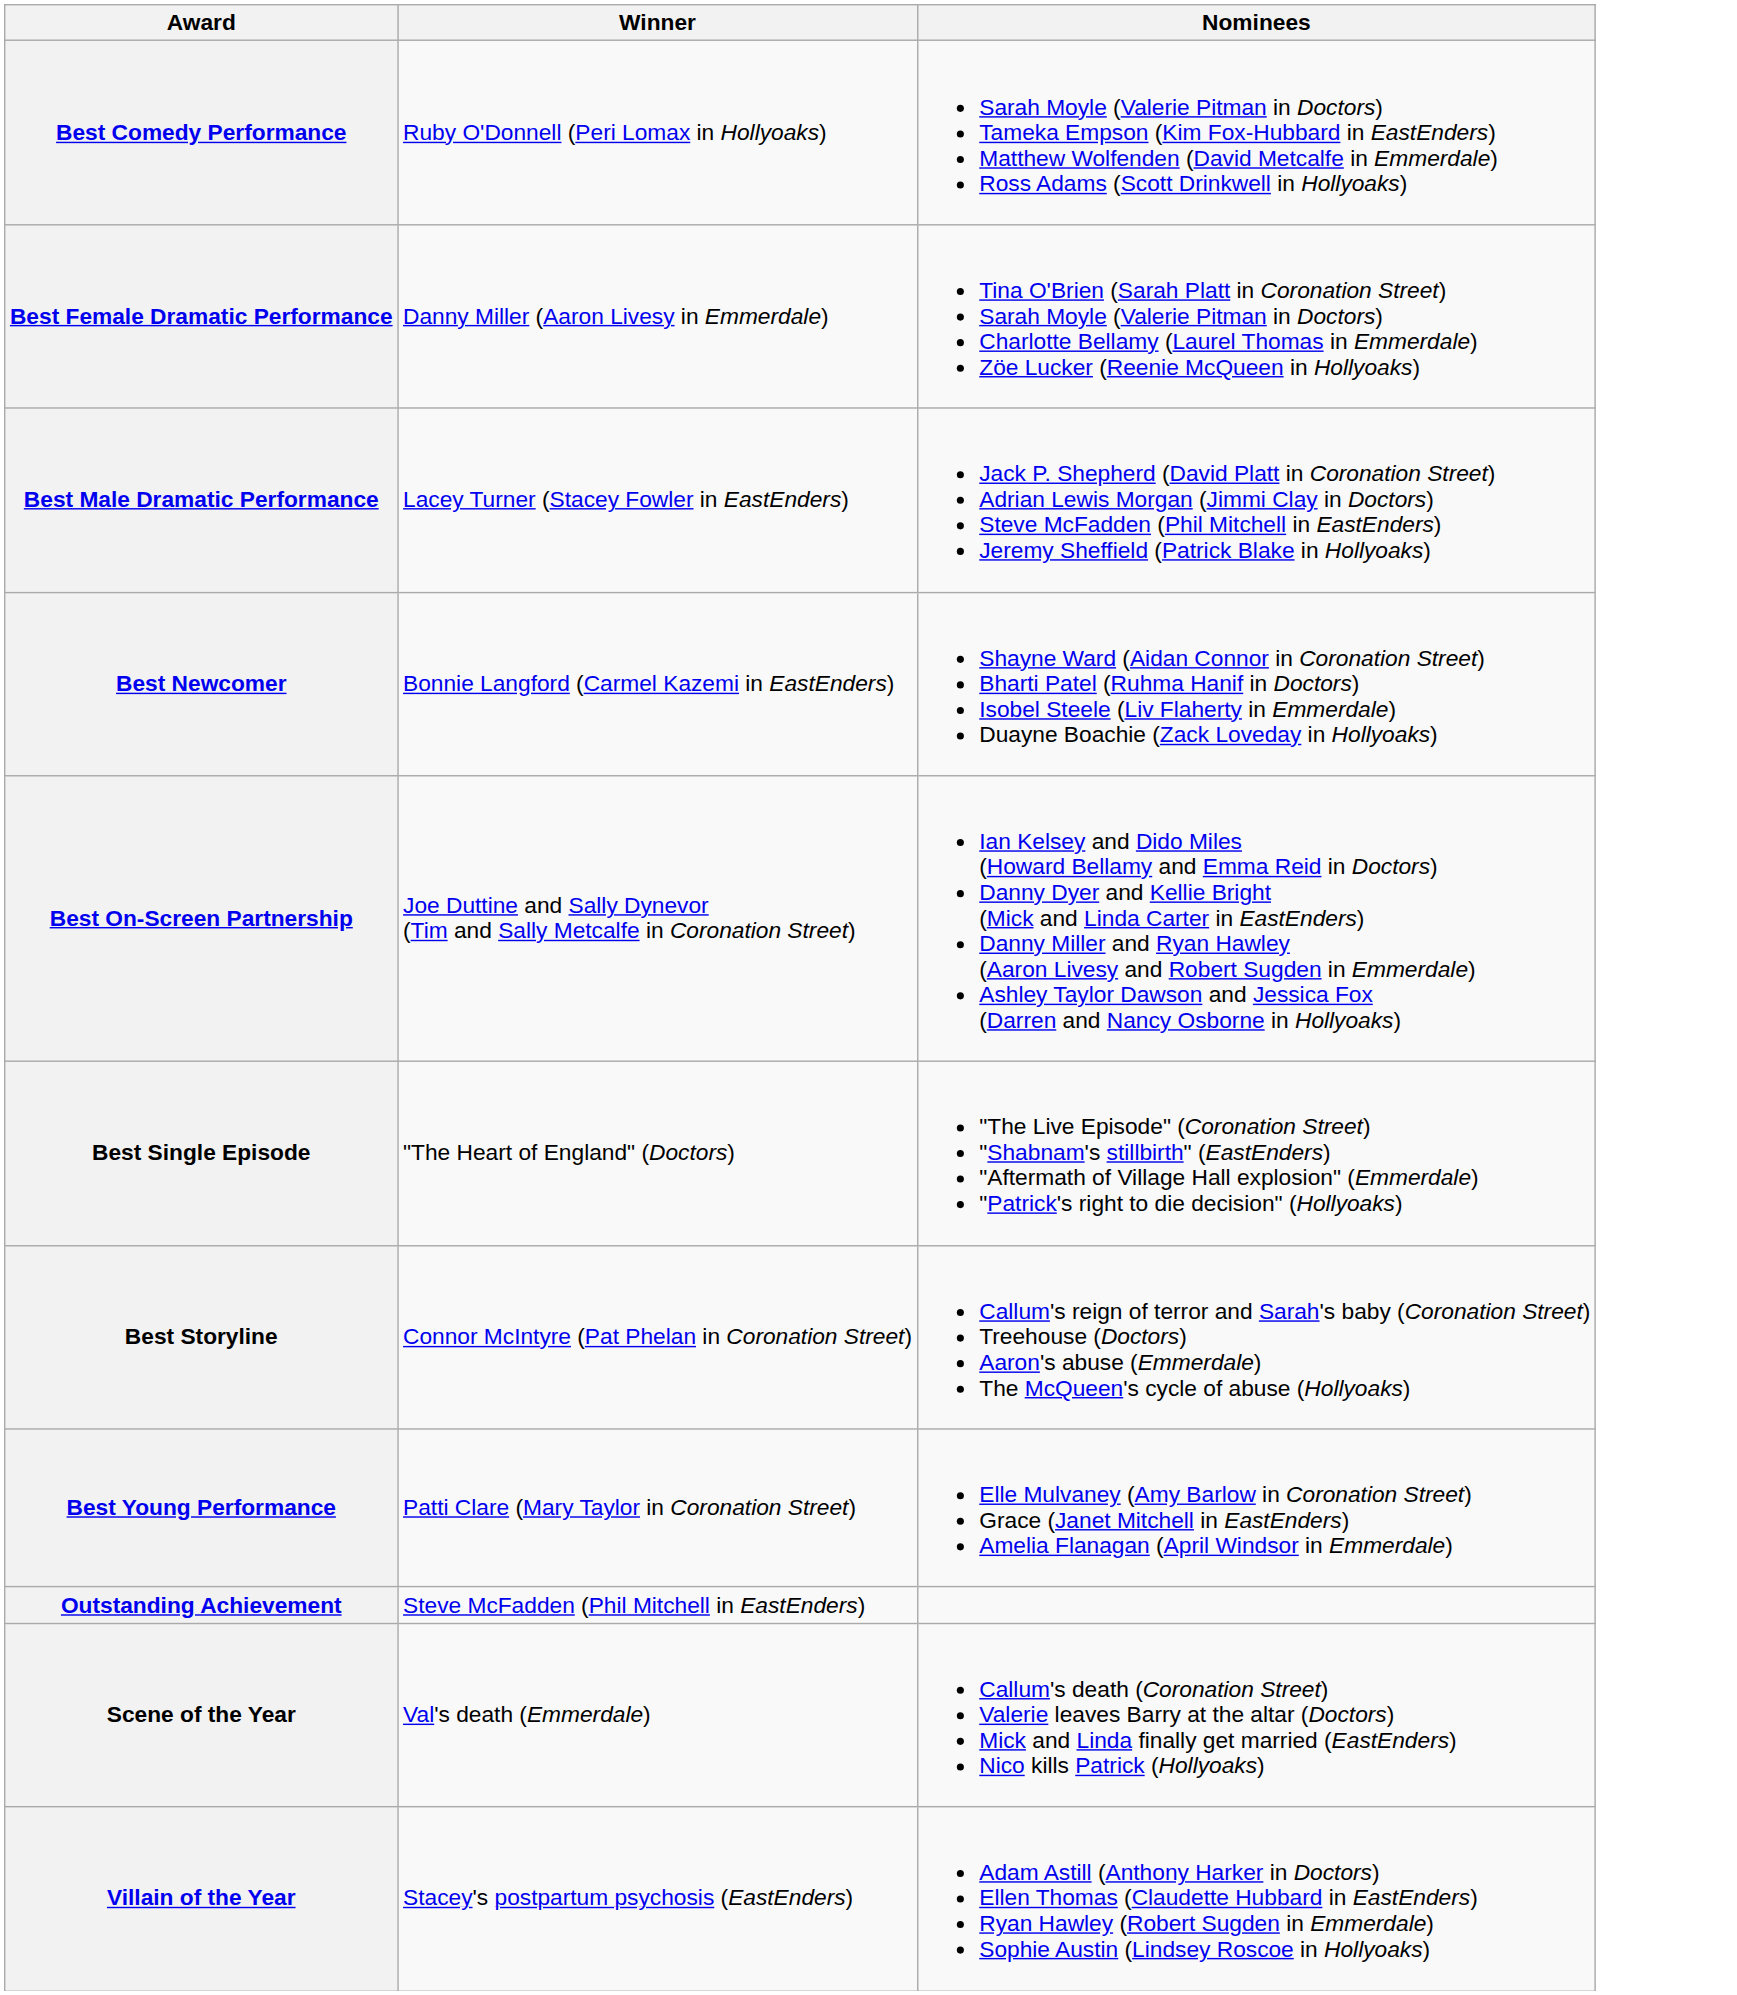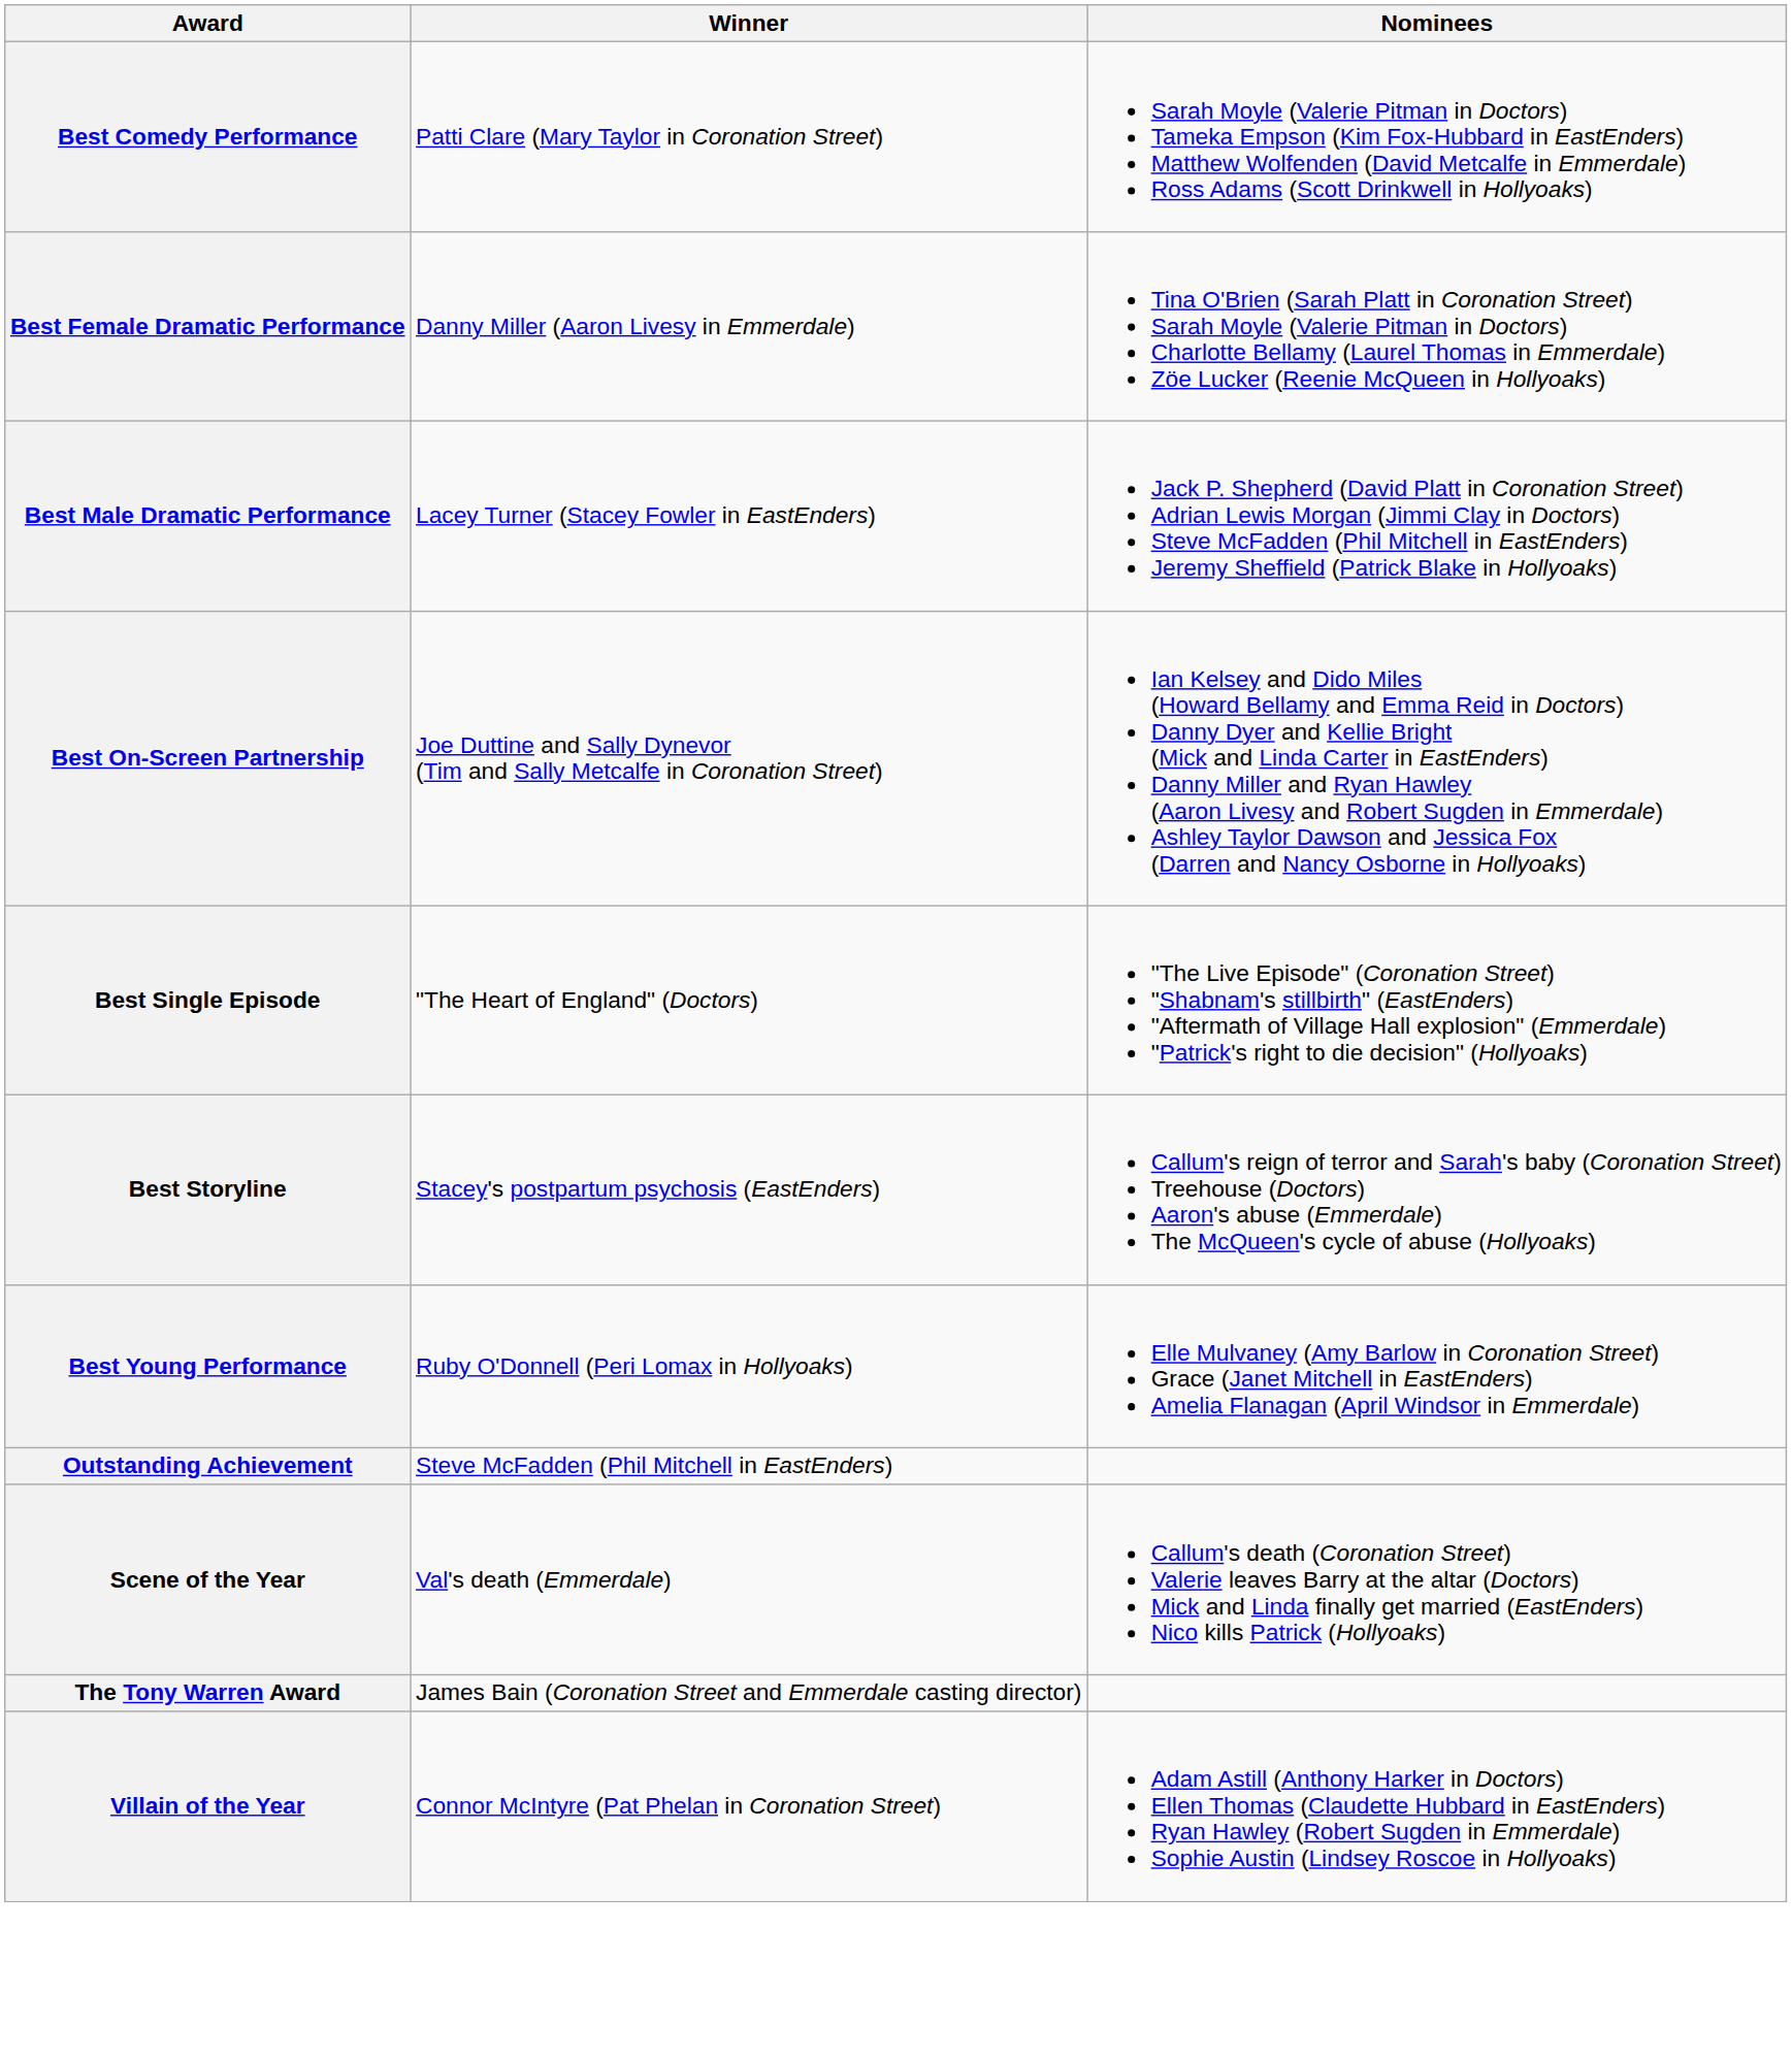Best Comedy Performance | Winner: Ruby O'Donnell (Peri Lomax in Hollyoaks) -> Patti Clare (Mary Taylor in Coronation Street)
- row: Best Newcomer | Bonnie Langford (Carmel Kazemi in EastEnders) | Shayne Ward (Aidan Connor in Coronation Street) Bharti Patel (Ruhma Hanif in Doctors) Isobel Steele (Liv Flaherty in Emmerdale) Duayne Boachie (Zack Loveday in Hollyoaks)
Best Storyline | Winner: Connor McIntyre (Pat Phelan in Coronation Street) -> Stacey's postpartum psychosis (EastEnders)
Best Young Performance | Winner: Patti Clare (Mary Taylor in Coronation Street) -> Ruby O'Donnell (Peri Lomax in Hollyoaks)
+ row: The Tony Warren Award | James Bain (Coronation Street and Emmerdale casting director)
Villain of the Year | Winner: Stacey's postpartum psychosis (EastEnders) -> Connor McIntyre (Pat Phelan in Coronation Street)
